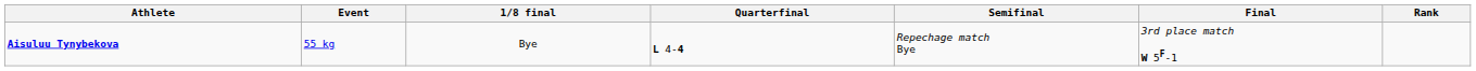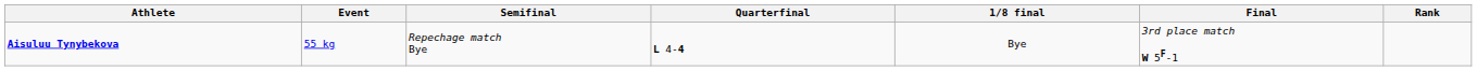columns swapped: 1/8 final <-> Semifinal
